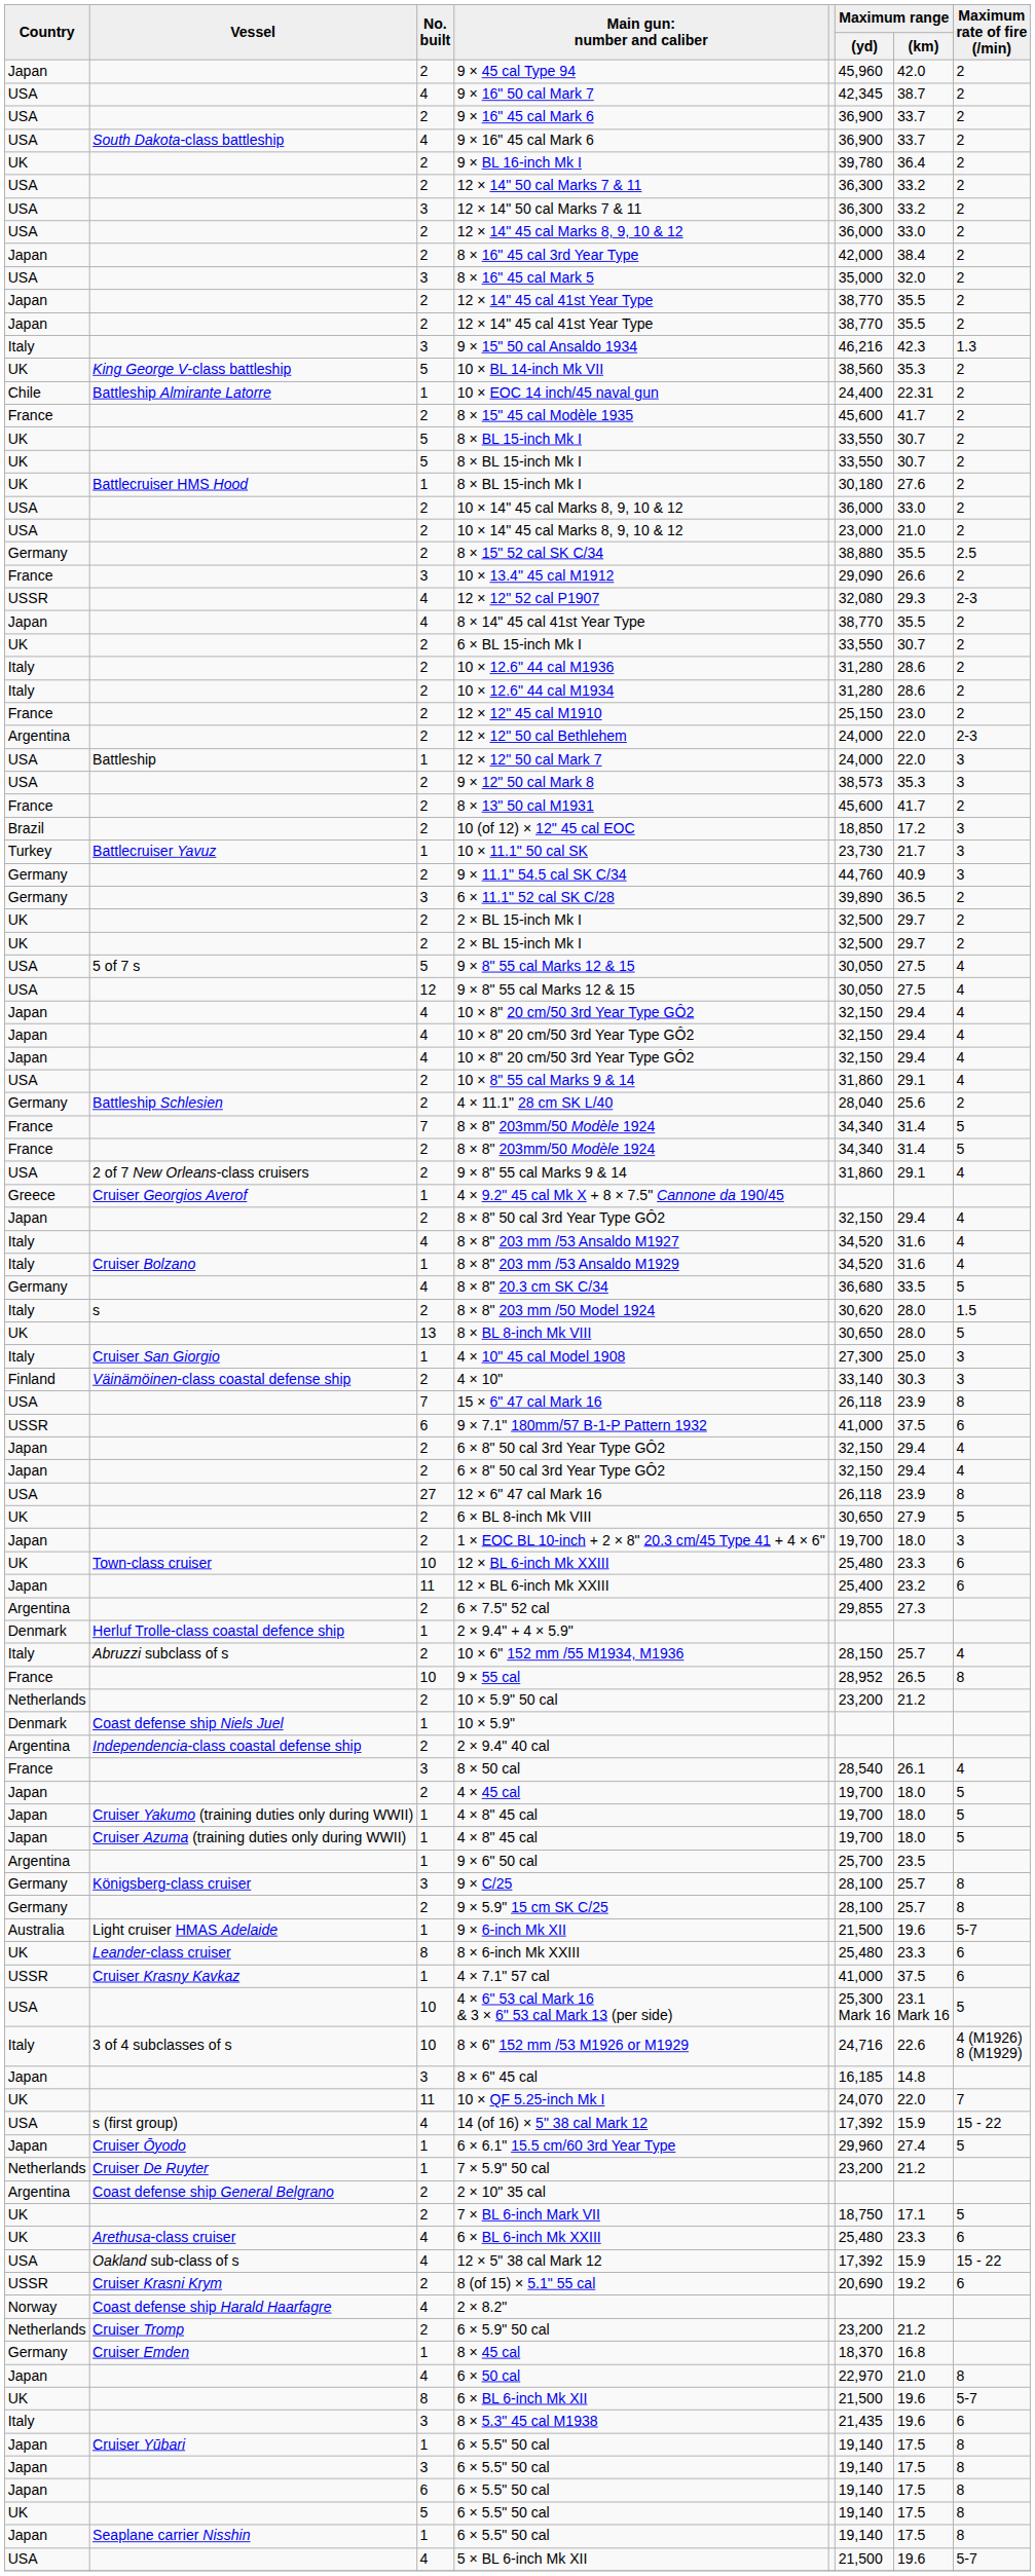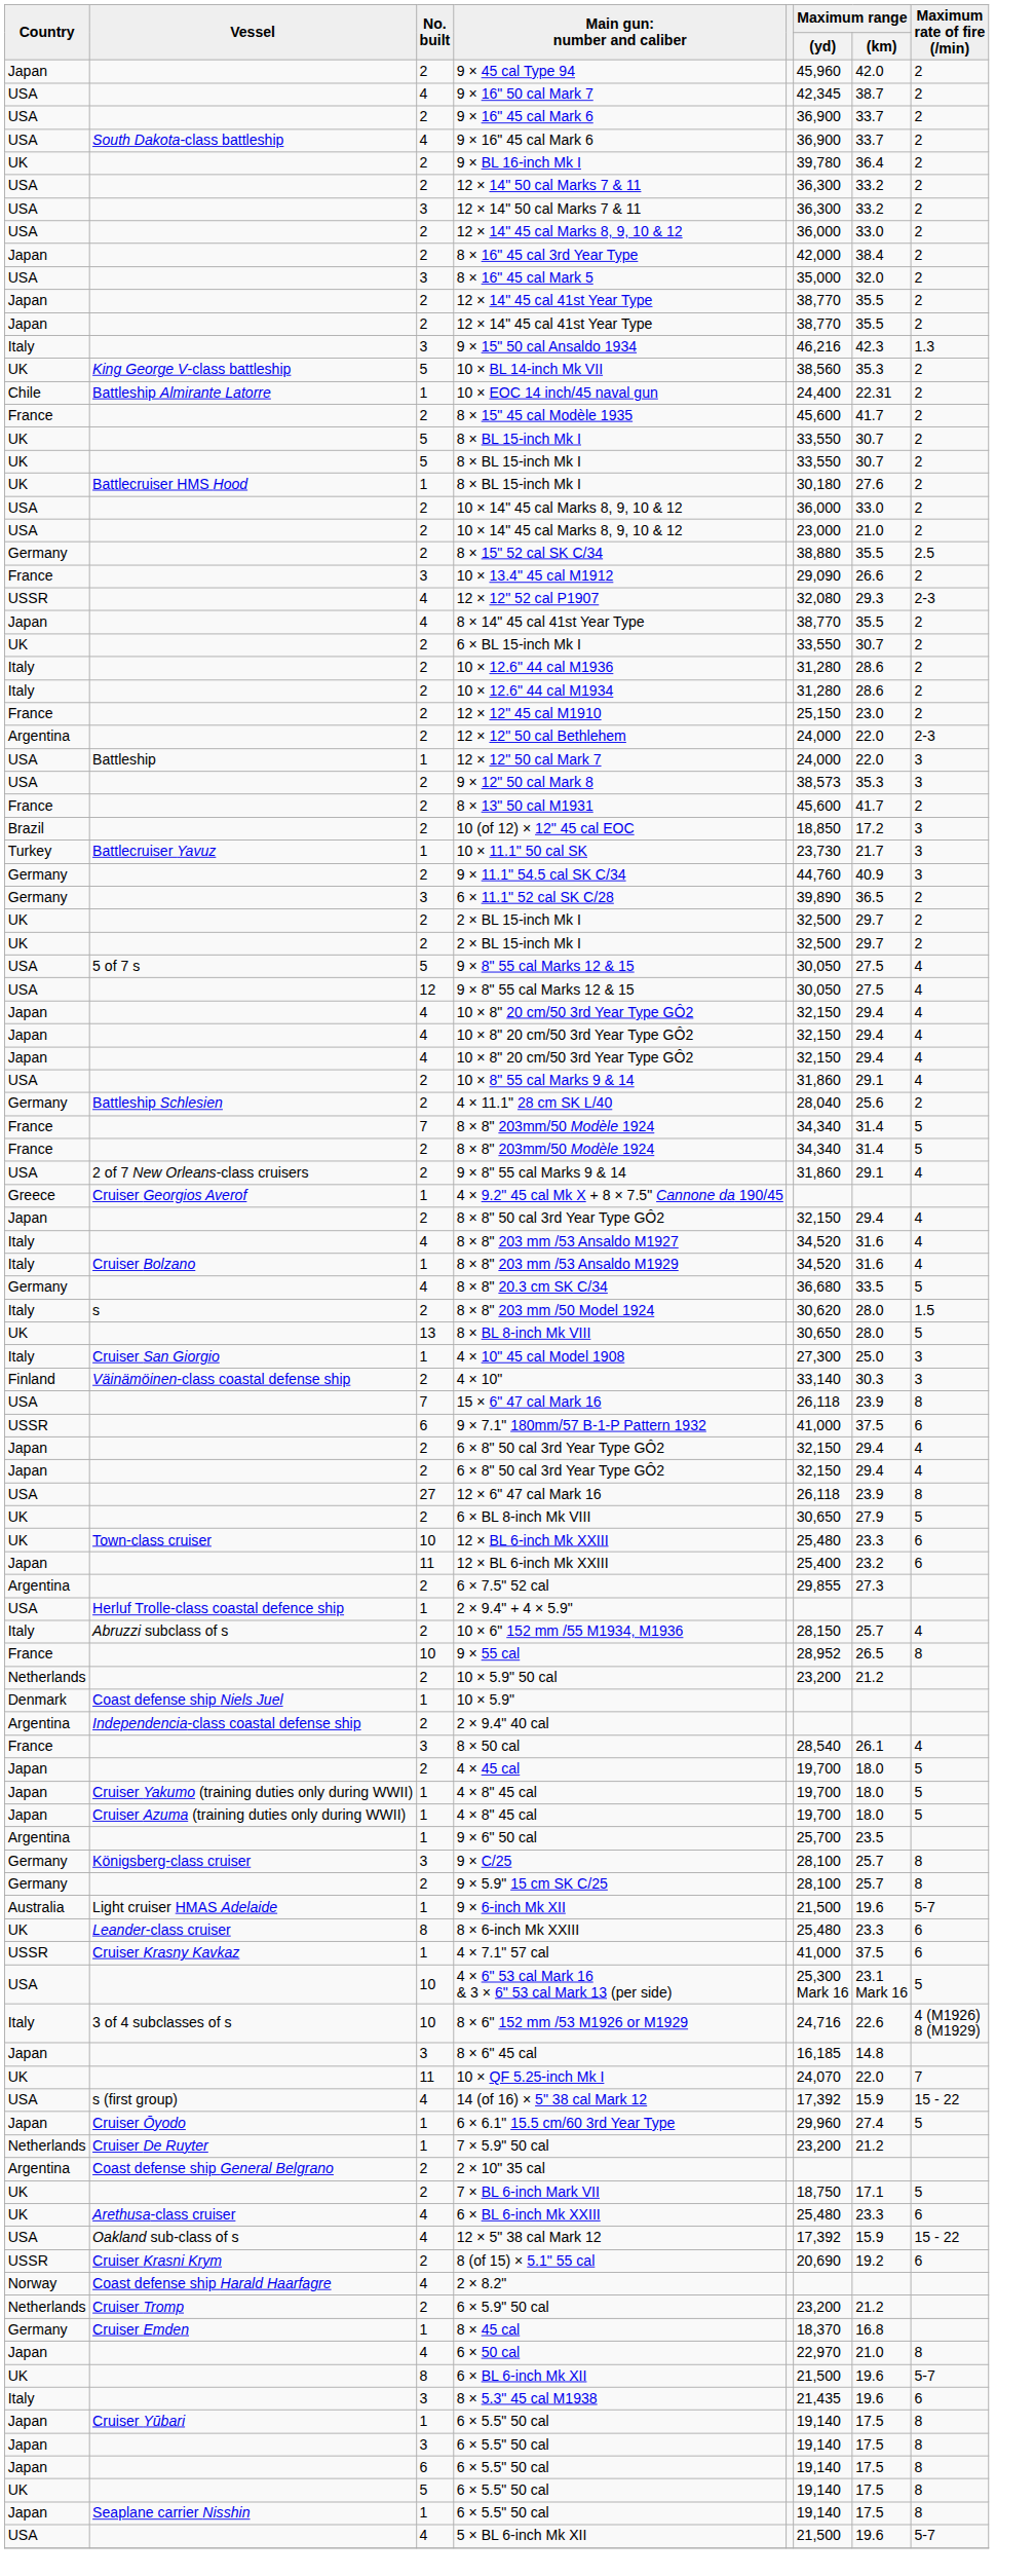- row: Japan | 2 | 1 × EOC BL 10-inch + 2 × 8" 20.3 cm/45 Type 41 + 4 × 6" | 19,700 | 18.0 | 3
2 × 9.4" + 4 × 5.9" | Country: Denmark -> USA
